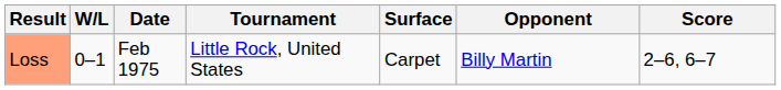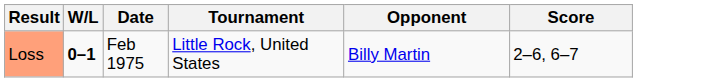- column: Surface | Carpet
Loss | W/L: normal -> bold
